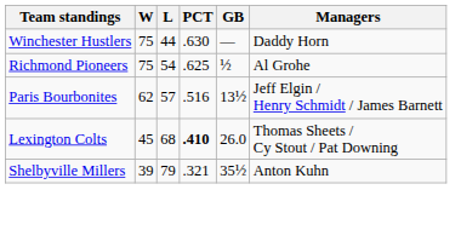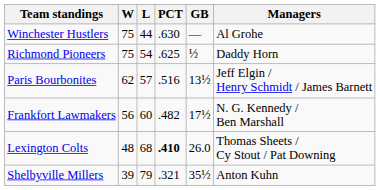Winchester Hustlers | Managers: Daddy Horn -> Al Grohe
Richmond Pioneers | Managers: Al Grohe -> Daddy Horn
+ row: Frankfort Lawmakers | 56 | 60 | .482 | 17½ | N. G. Kennedy / Ben Marshall
Lexington Colts | W: 45 -> 48
